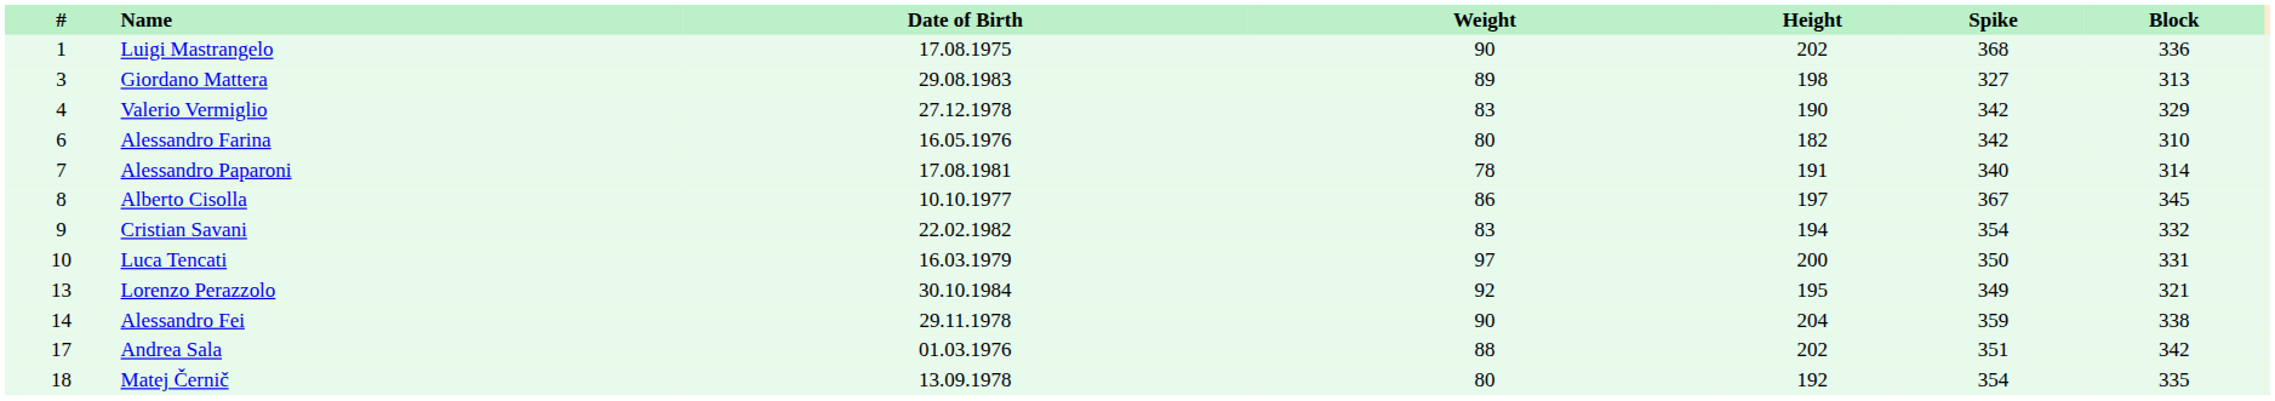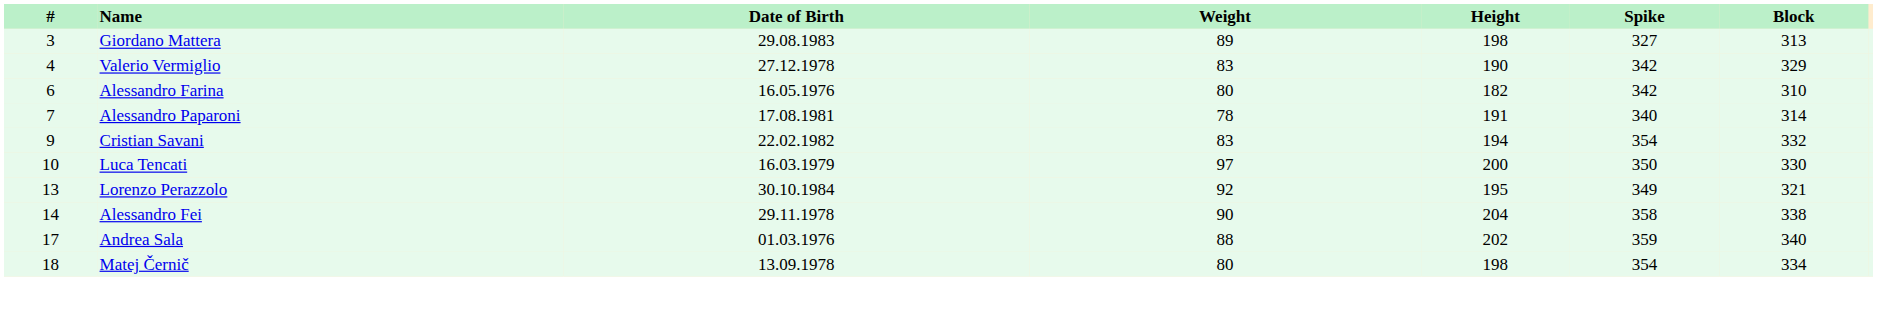- row: 1 | Luigi Mastrangelo | 17.08.1975 | 90 | 202 | 368 | 336
- row: 8 | Alberto Cisolla | 10.10.1977 | 86 | 197 | 367 | 345
Luca Tencati | Block: 331 -> 330
Alessandro Fei | Spike: 359 -> 358
Andrea Sala | Spike: 351 -> 359
Andrea Sala | Block: 342 -> 340
Matej Černič | Height: 192 -> 198
Matej Černič | Block: 335 -> 334
